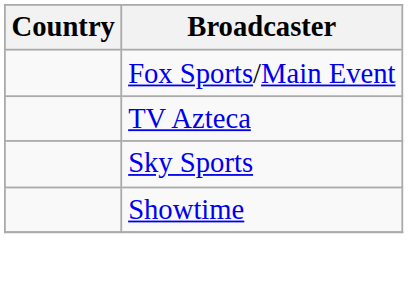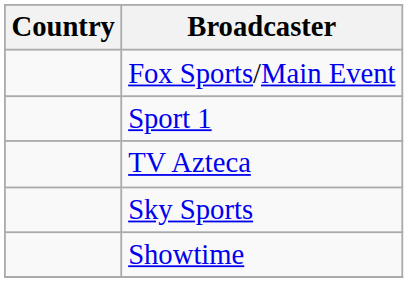+ row: Sport 1
